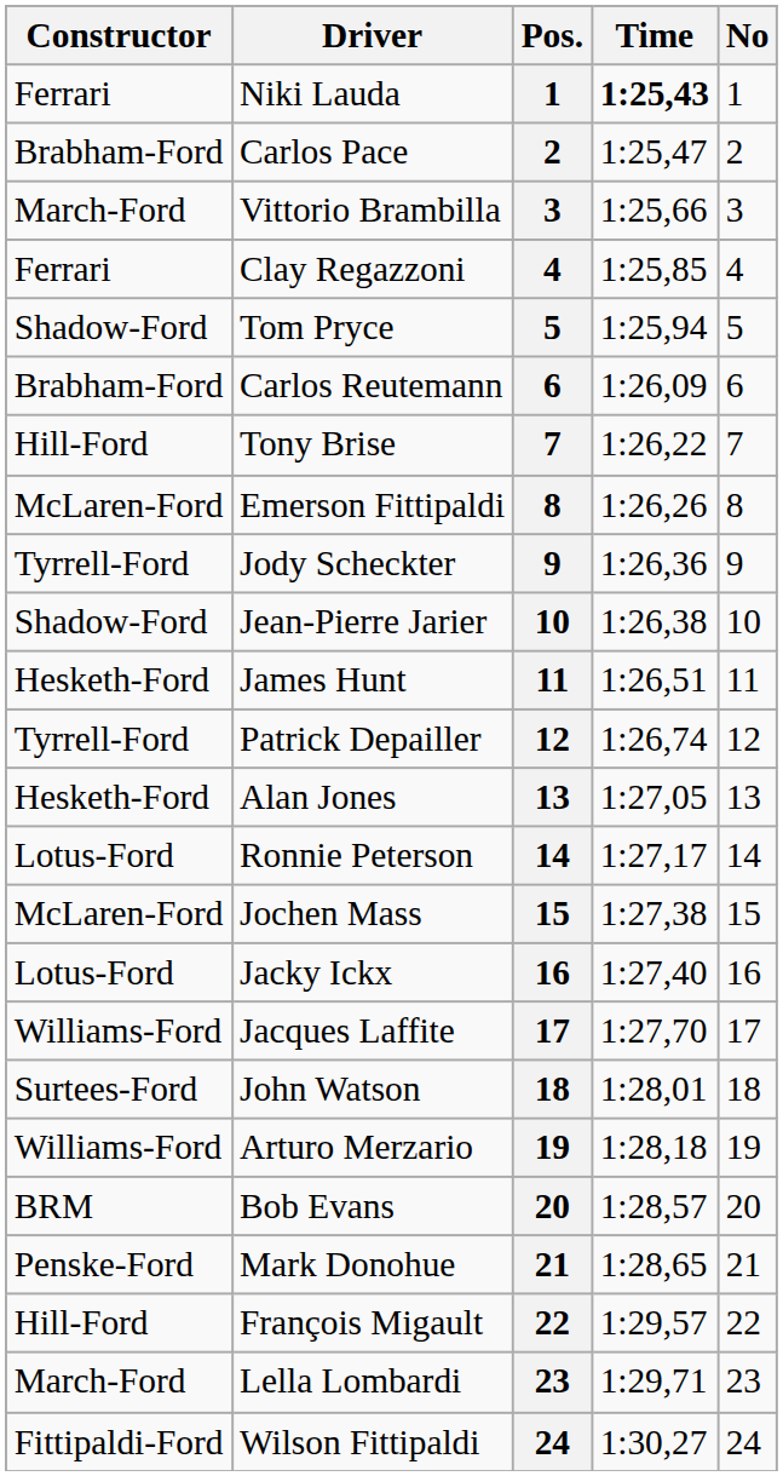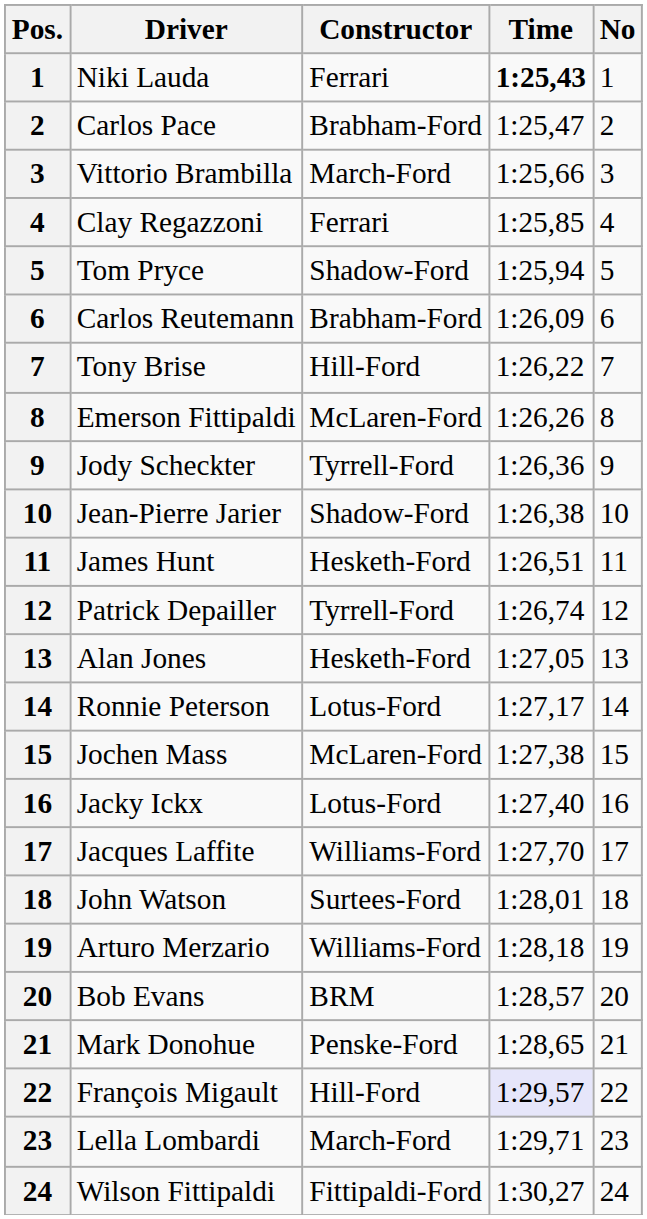columns swapped: Pos. <-> Constructor
François Migault | Time: no background -> lavender background
